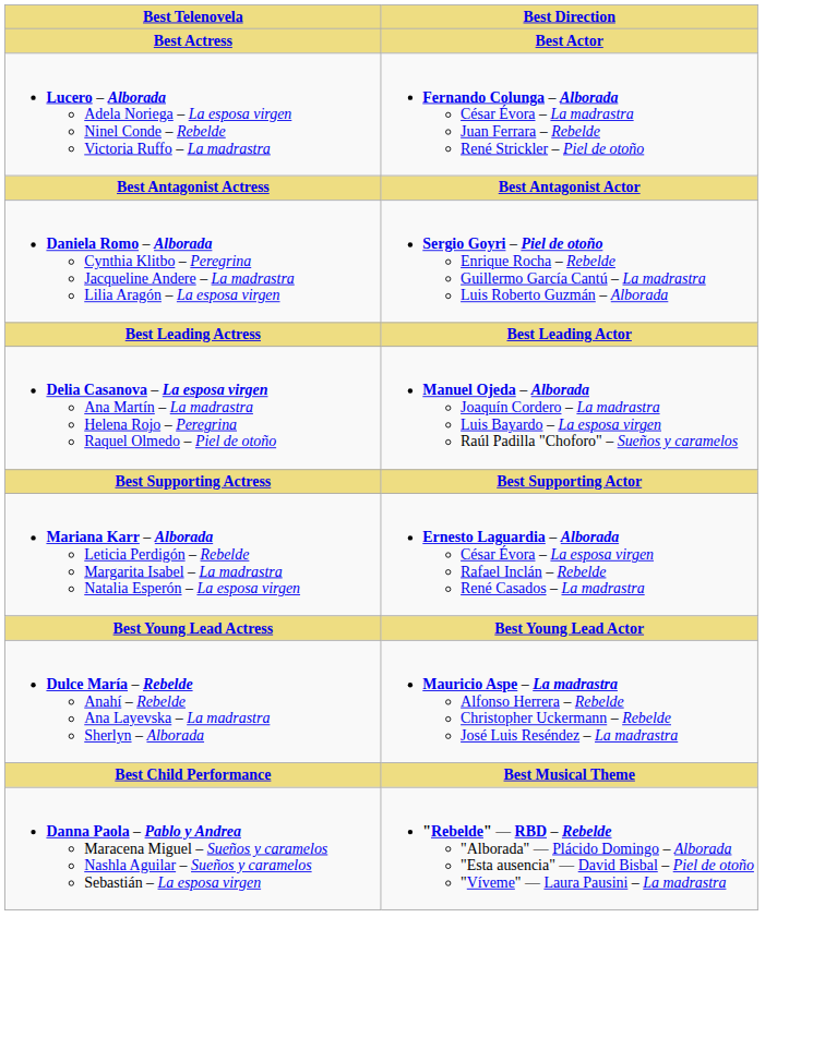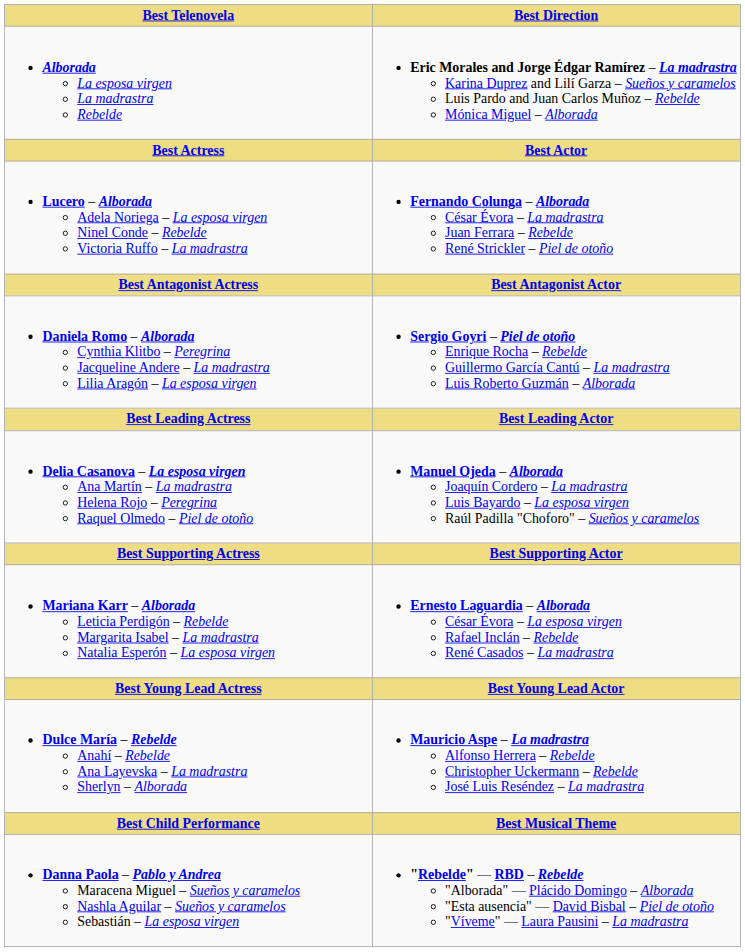+ row: Alborada La esposa virgen La madrastra Rebelde | Eric Morales and Jorge Édgar Ramírez – La madrastra Karina Duprez and Lilí Garza – Sueños y caramelos Luis Pardo and Juan Carlos Muñoz – Rebelde Mónica Miguel – Alborada
